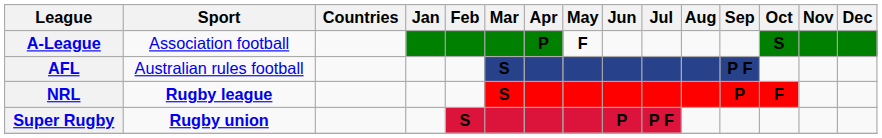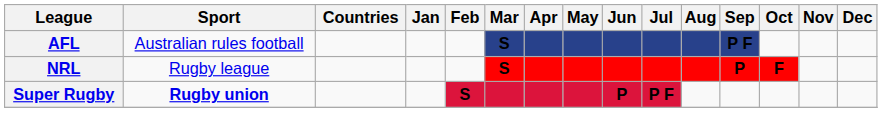- row: A-League | Association football | P | F | S
NRL | Sport: bold -> normal
